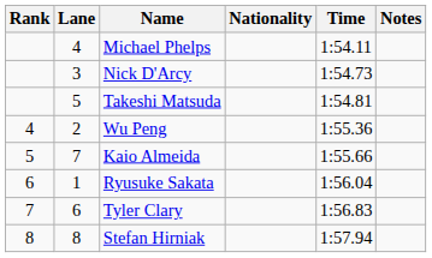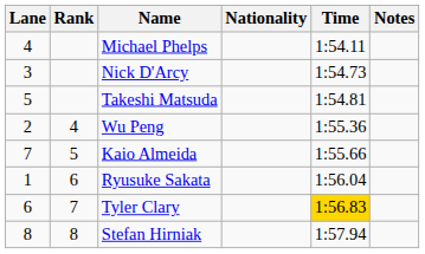columns swapped: Rank <-> Lane
Tyler Clary | Time: no background -> gold background
